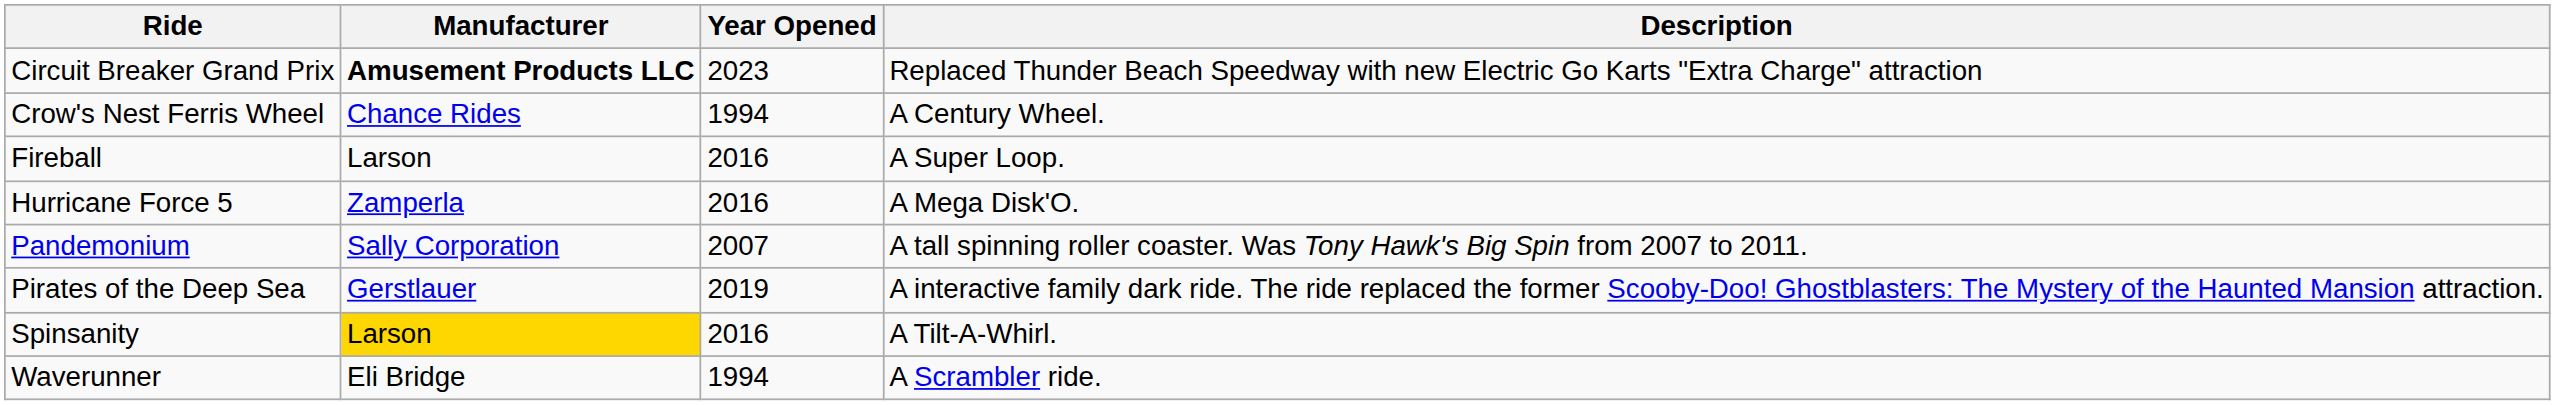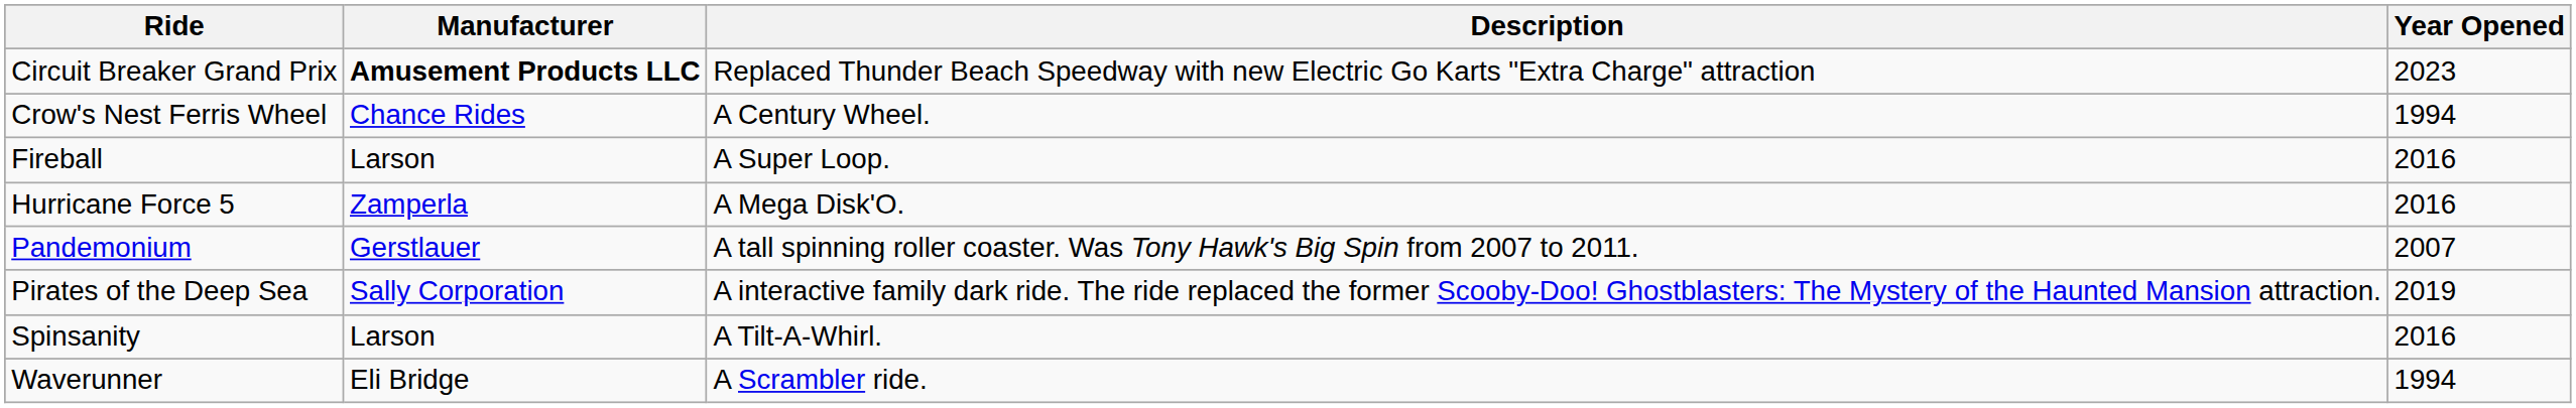columns swapped: Year Opened <-> Description
Pandemonium | Manufacturer: Sally Corporation -> Gerstlauer
Pirates of the Deep Sea | Manufacturer: Gerstlauer -> Sally Corporation
Spinsanity | Manufacturer: gold background -> no background
